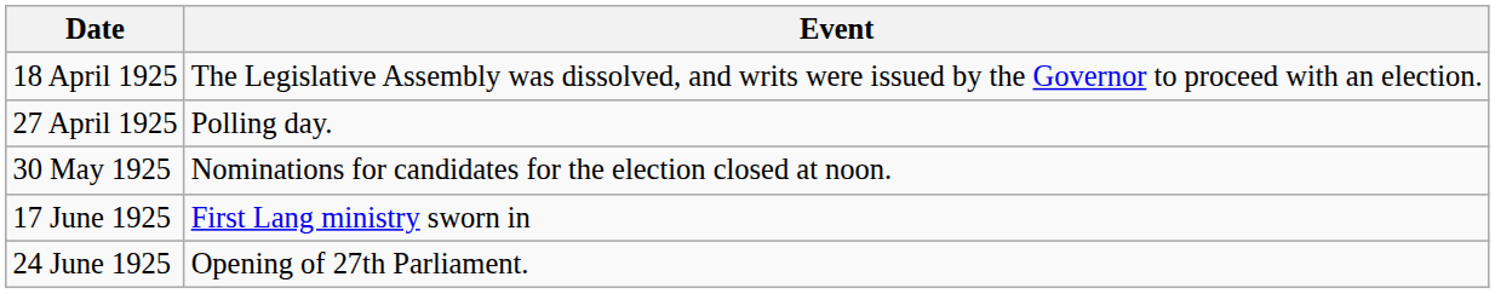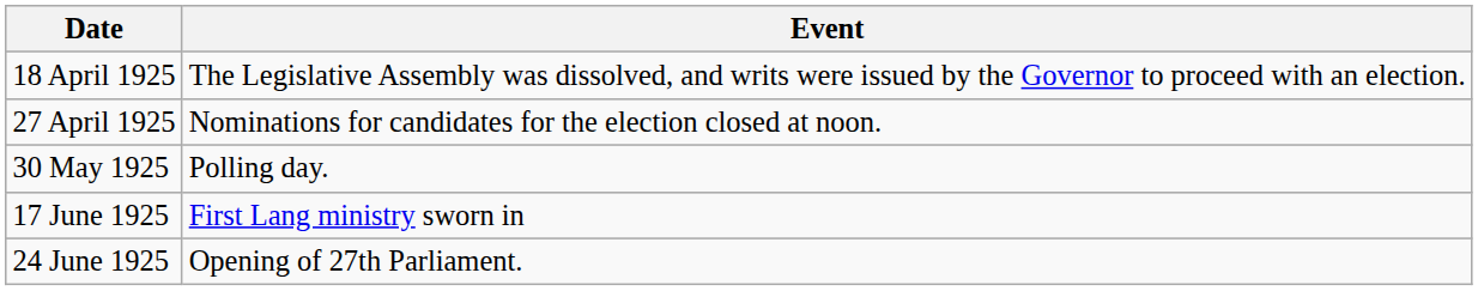27 April 1925 | Event: Polling day. -> Nominations for candidates for the election closed at noon.
30 May 1925 | Event: Nominations for candidates for the election closed at noon. -> Polling day.
